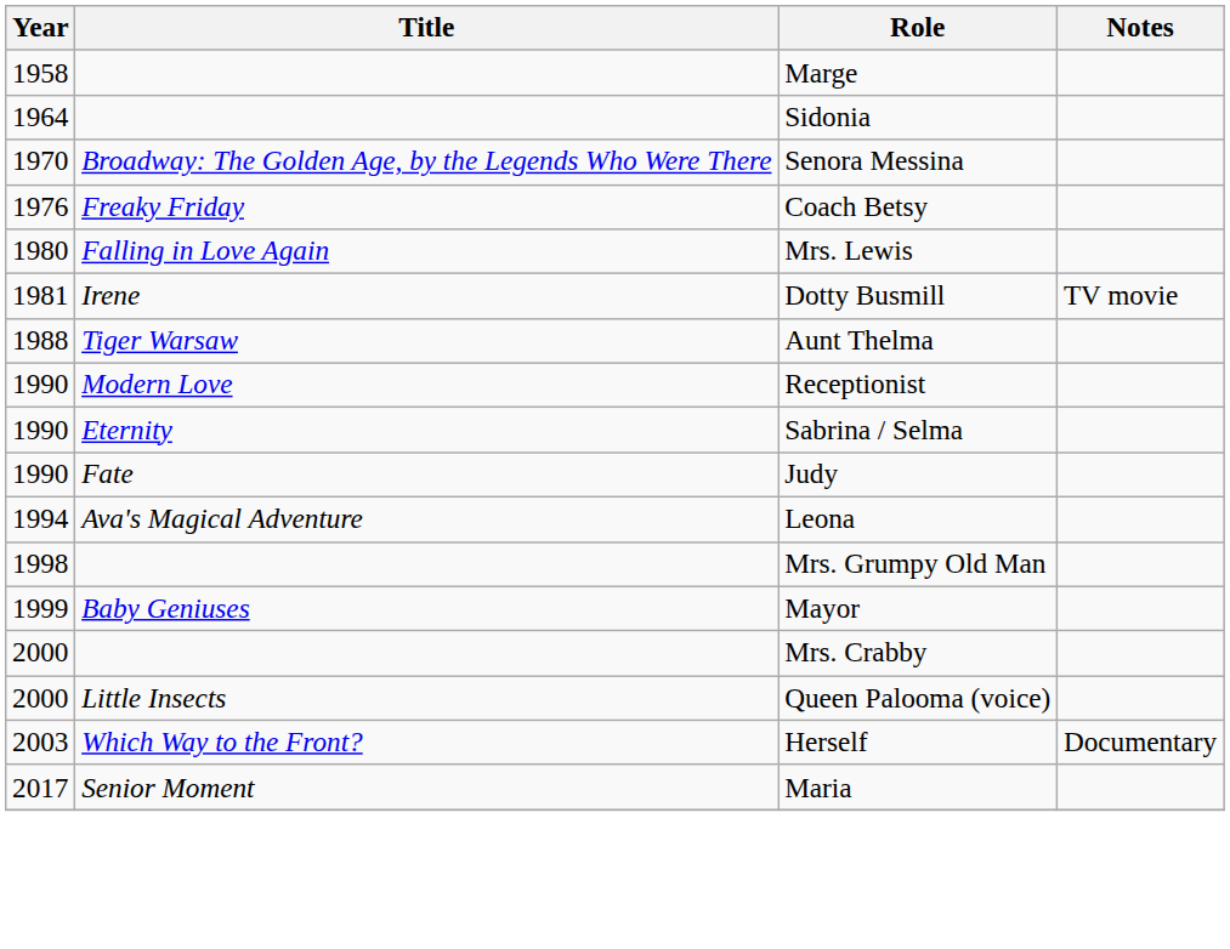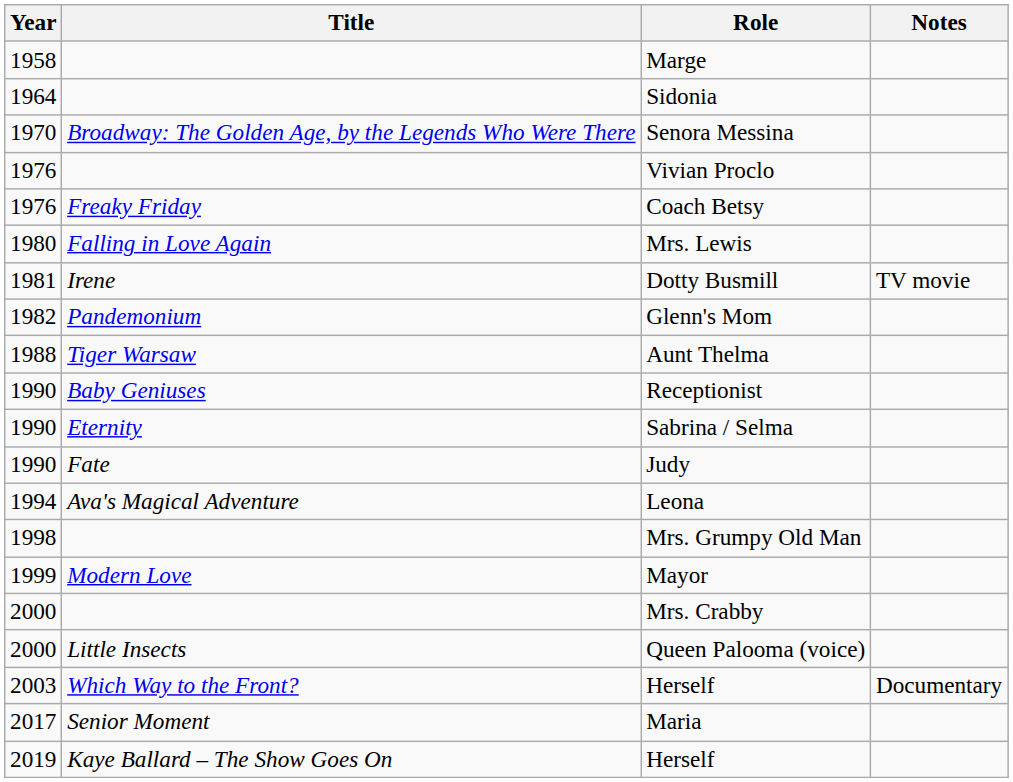+ row: 1976 | Vivian Proclo
+ row: 1982 | Pandemonium | Glenn's Mom
Receptionist | Title: Modern Love -> Baby Geniuses
Mayor | Title: Baby Geniuses -> Modern Love
+ row: 2019 | Kaye Ballard – The Show Goes On | Herself
